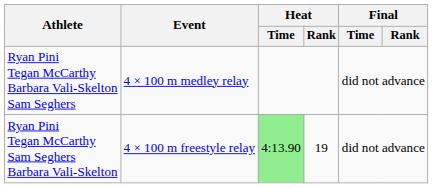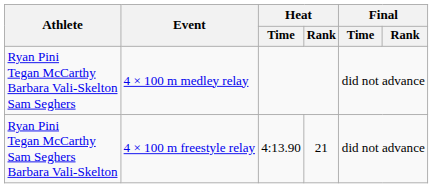Ryan Pini Tegan McCarthy Sam Seghers Barbara Vali-Skelton | Heat / Time: lightgreen background -> no background
Ryan Pini Tegan McCarthy Sam Seghers Barbara Vali-Skelton | Heat / Rank: 19 -> 21
